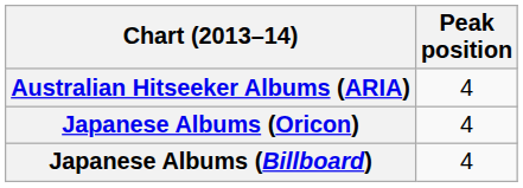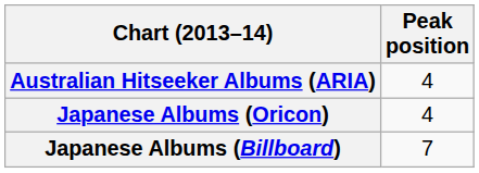Japanese Albums (Billboard) | Peak position: 4 -> 7
